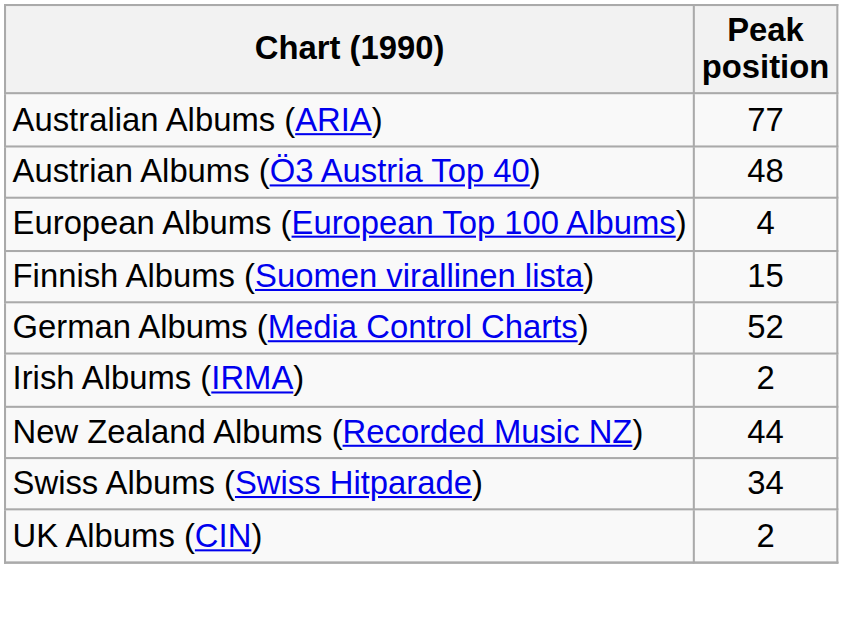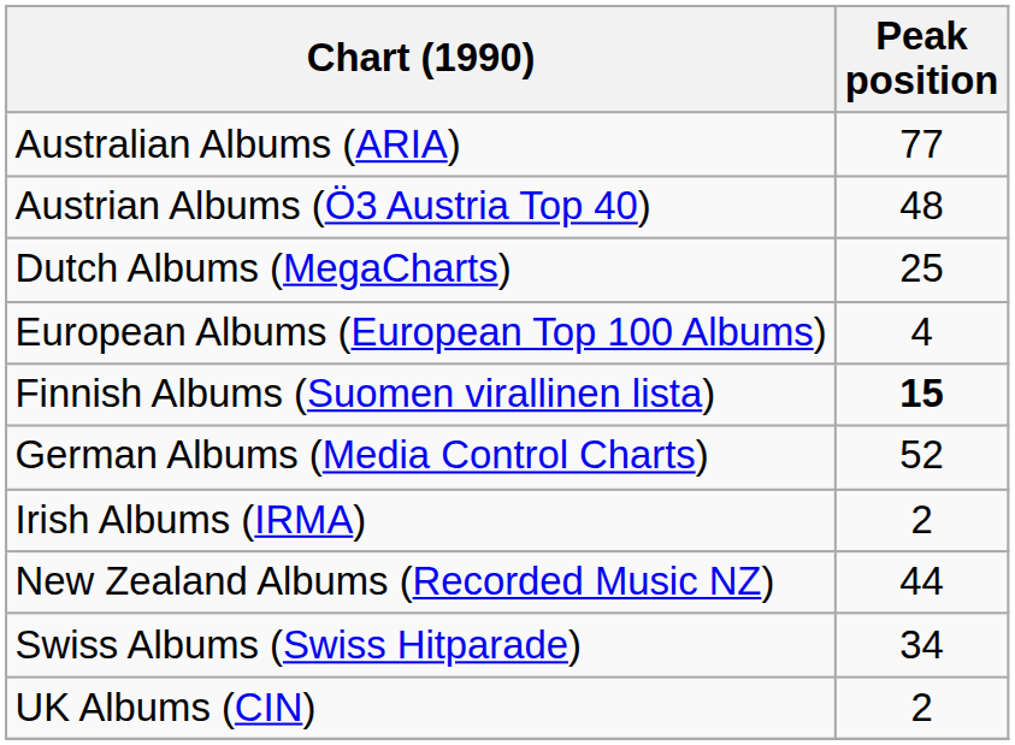+ row: Dutch Albums (MegaCharts) | 25
Finnish Albums (Suomen virallinen lista) | Peak position: normal -> bold
